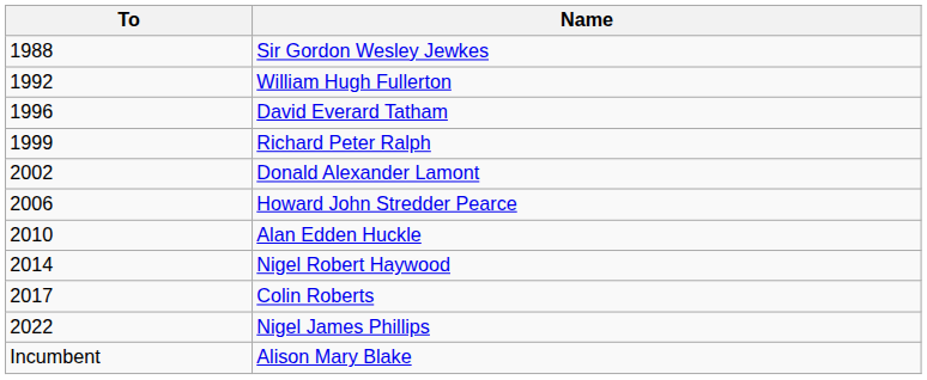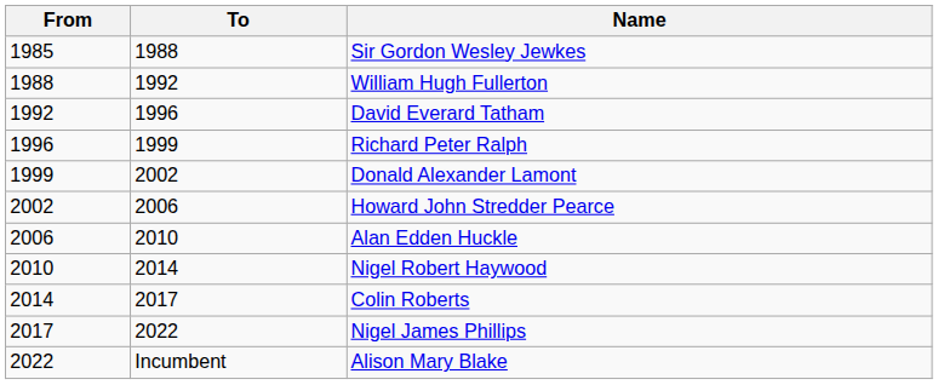+ column: From | 1985 | 1988 | 1992 | 1996 | 1999 | 2002 | 2006 | 2010 | 2014 | 2017 | 2022
